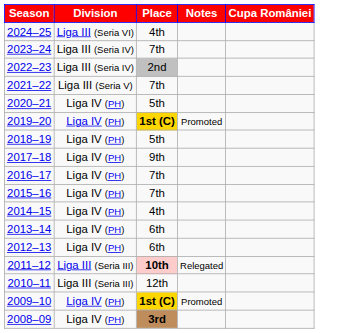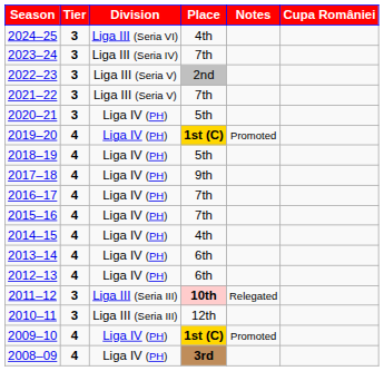+ column: Tier | 3 | 3 | 3 | 3 | 3 | 4 | 4 | 4 | 4 | 4 | 4 | 4 | 4 | 3 | 3 | 4 | 4
2022–23 | Division: Liga III (Seria IV) -> Liga III (Seria V)
